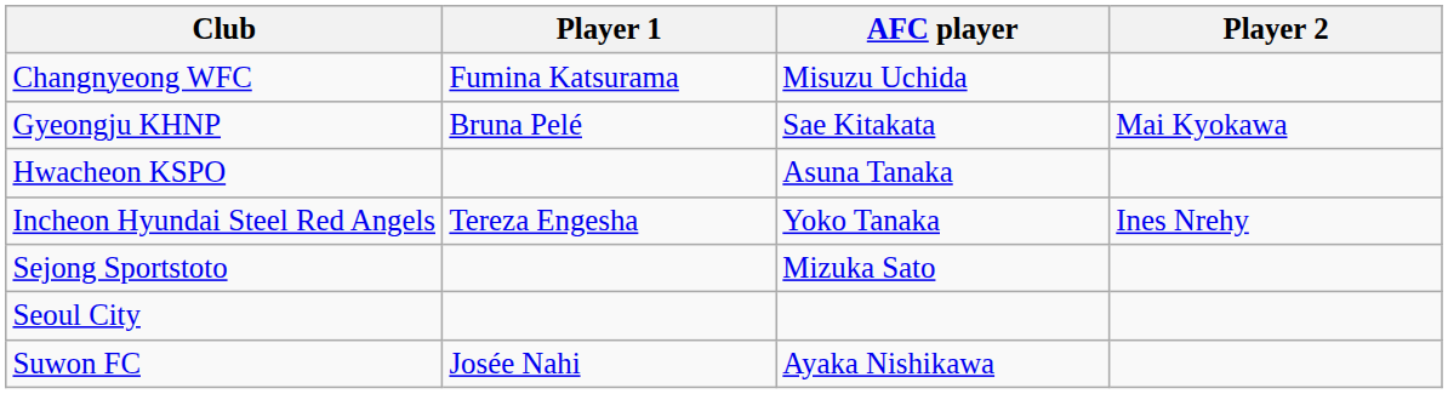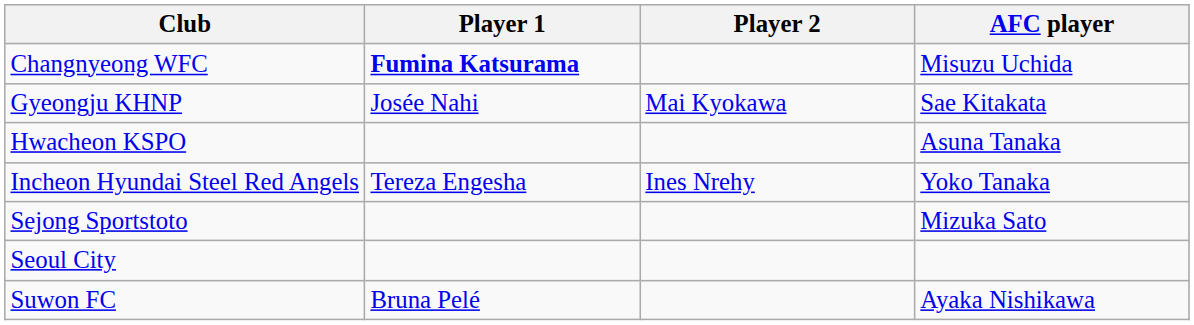columns swapped: Player 2 <-> AFC player
Changnyeong WFC | Player 1: normal -> bold
Gyeongju KHNP | Player 1: Bruna Pelé -> Josée Nahi
Suwon FC | Player 1: Josée Nahi -> Bruna Pelé
